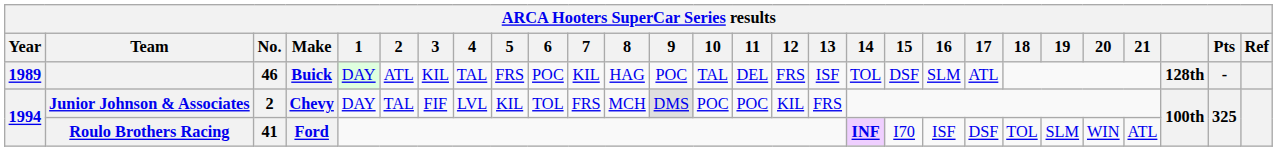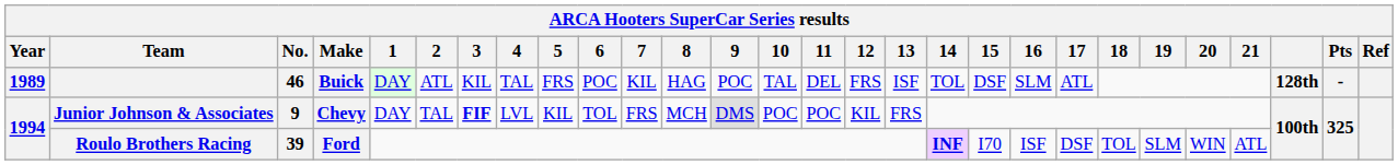Junior Johnson & Associates | No.: 2 -> 9
Junior Johnson & Associates | 3: normal -> bold
Roulo Brothers Racing | No.: 41 -> 39
